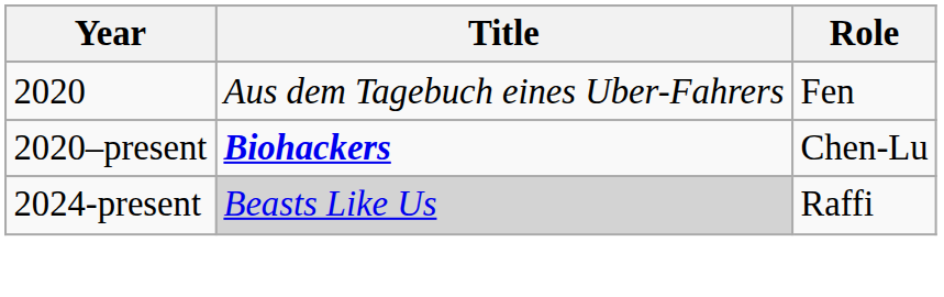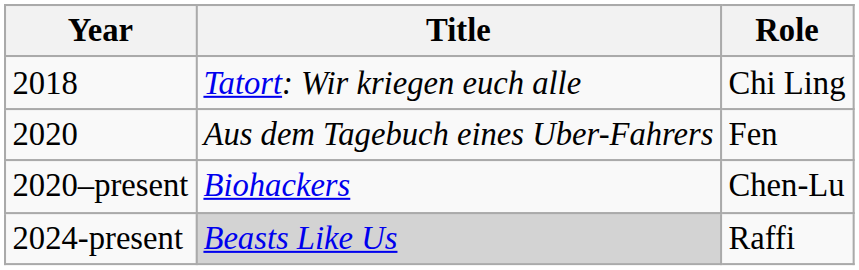+ row: 2018 | Tatort: Wir kriegen euch alle | Chi Ling
2020–present | Title: bold -> normal
